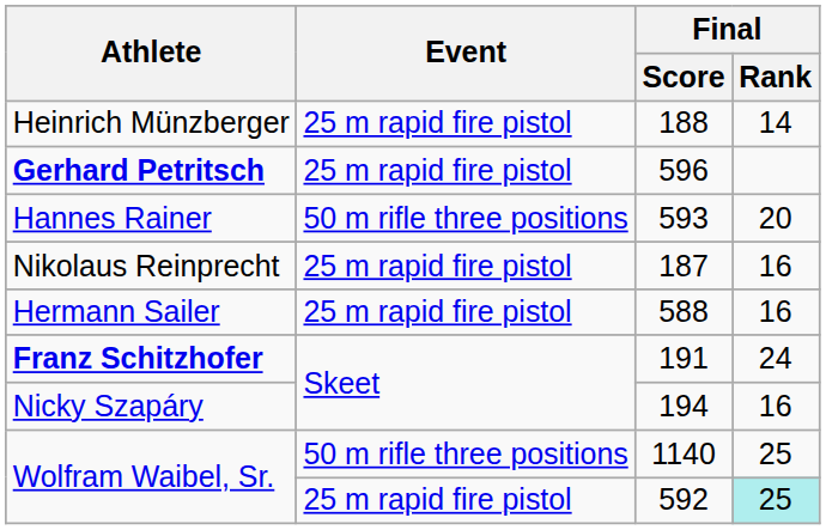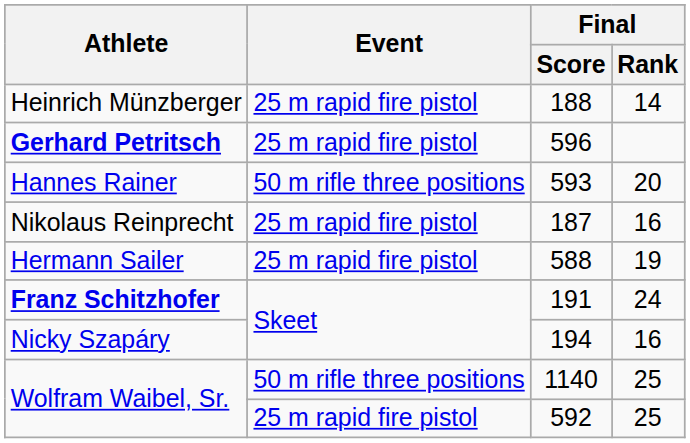588 | Final / Rank: 16 -> 19
592 | Final / Rank: paleturquoise background -> no background
